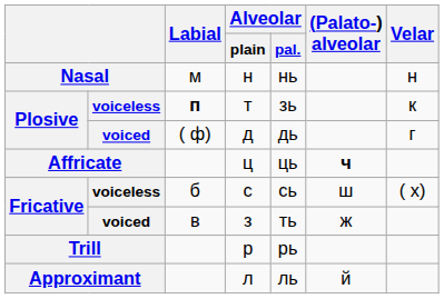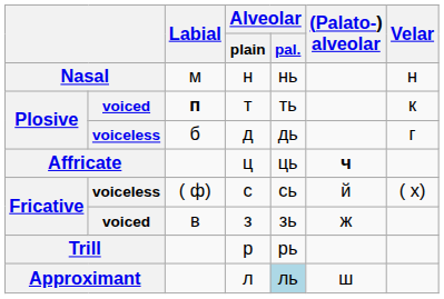т | column 2: voiceless -> voiced
т | Alveolar / pal.: зь -> ть
д | column 2: voiced -> voiceless
д | Labial: ( ф) -> б
с | Labial: б -> ( ф)
с | (Palato-) alveolar: ш -> й
з | Alveolar / pal.: ть -> зь
л | Alveolar / pal.: no background -> lightblue background
л | (Palato-) alveolar: й -> ш
